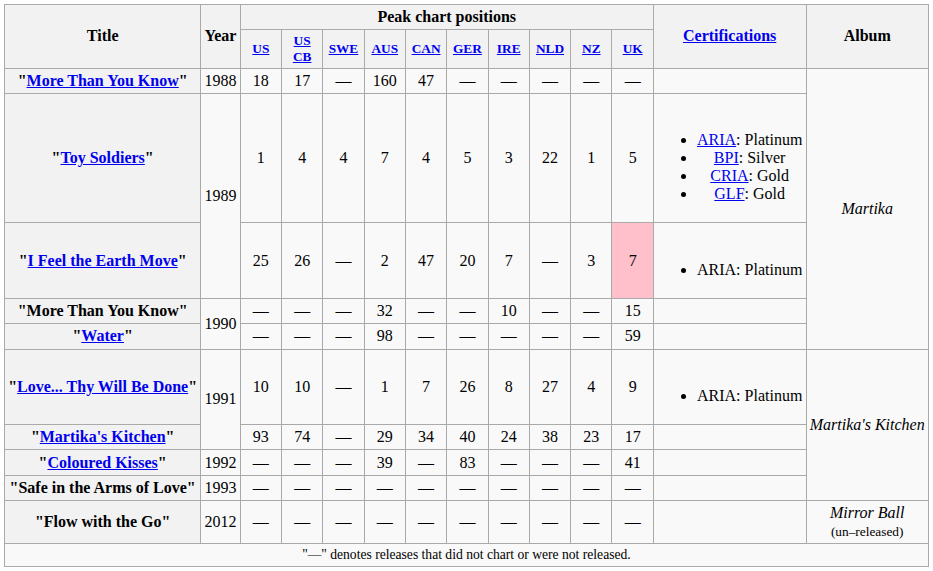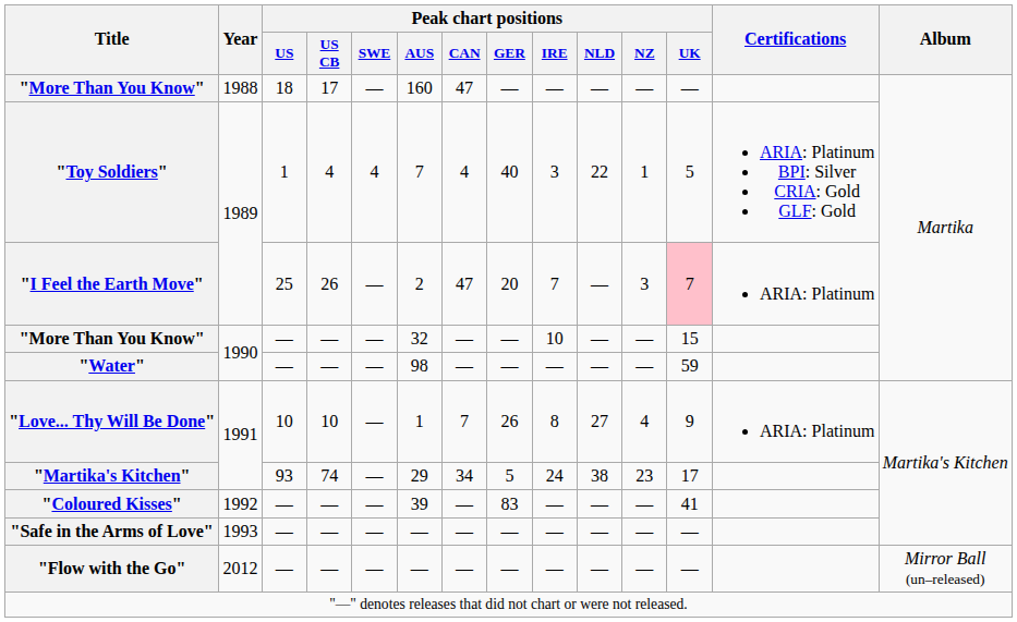"Toy Soldiers" | Peak chart positions / GER: 5 -> 40
"Martika's Kitchen" | Peak chart positions / GER: 40 -> 5
